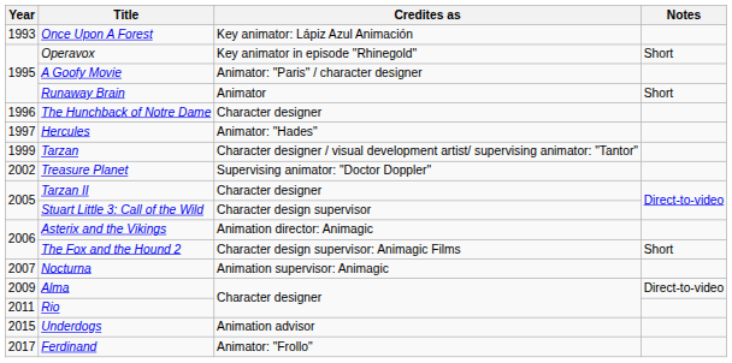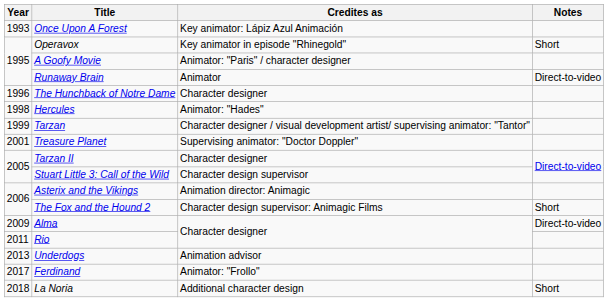Runaway Brain | Notes: Short -> Direct-to-video
Hercules | Year: 1997 -> 1998
Treasure Planet | Year: 2002 -> 2001
- row: 2007 | Nocturna | Animation supervisor: Animagic
Underdogs | Year: 2015 -> 2013
+ row: 2018 | La Noria | Additional character design | Short
